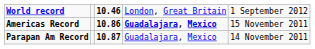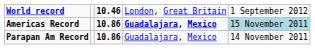Americas Record | column 5: no background -> lightblue background
Parapan Am Record | column 3: 10.87 -> 10.86
